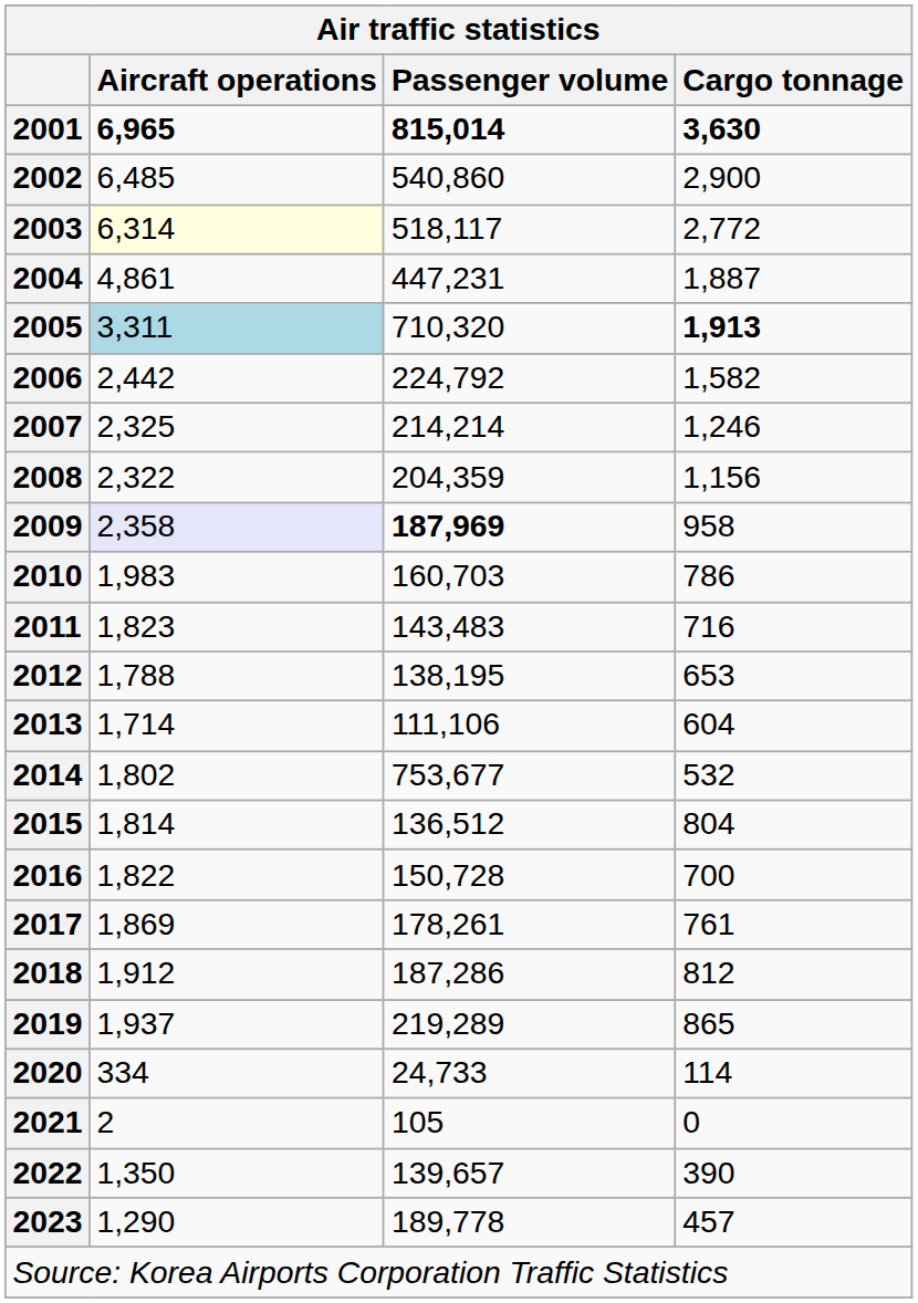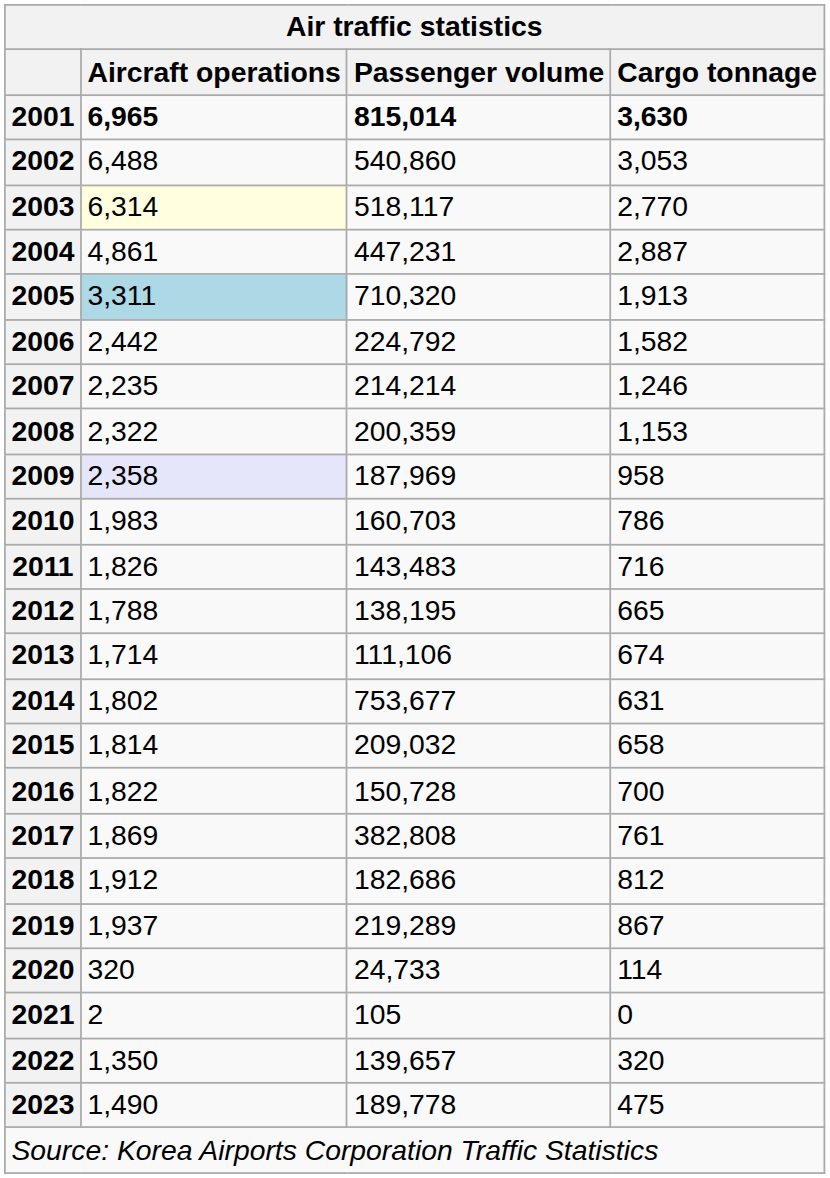2002 | Aircraft operations: 6,485 -> 6,488
2002 | Cargo tonnage: 2,900 -> 3,053
2003 | Cargo tonnage: 2,772 -> 2,770
2004 | Cargo tonnage: 1,887 -> 2,887
2005 | Cargo tonnage: bold -> normal
2007 | Aircraft operations: 2,325 -> 2,235
2008 | Passenger volume: 204,359 -> 200,359
2008 | Cargo tonnage: 1,156 -> 1,153
2009 | Passenger volume: bold -> normal
2011 | Aircraft operations: 1,823 -> 1,826
2012 | Cargo tonnage: 653 -> 665
2013 | Cargo tonnage: 604 -> 674
2014 | Cargo tonnage: 532 -> 631
2015 | Passenger volume: 136,512 -> 209,032
2015 | Cargo tonnage: 804 -> 658
2017 | Passenger volume: 178,261 -> 382,808
2018 | Passenger volume: 187,286 -> 182,686
2019 | Cargo tonnage: 865 -> 867
2020 | Aircraft operations: 334 -> 320
2022 | Cargo tonnage: 390 -> 320
2023 | Aircraft operations: 1,290 -> 1,490
2023 | Cargo tonnage: 457 -> 475
